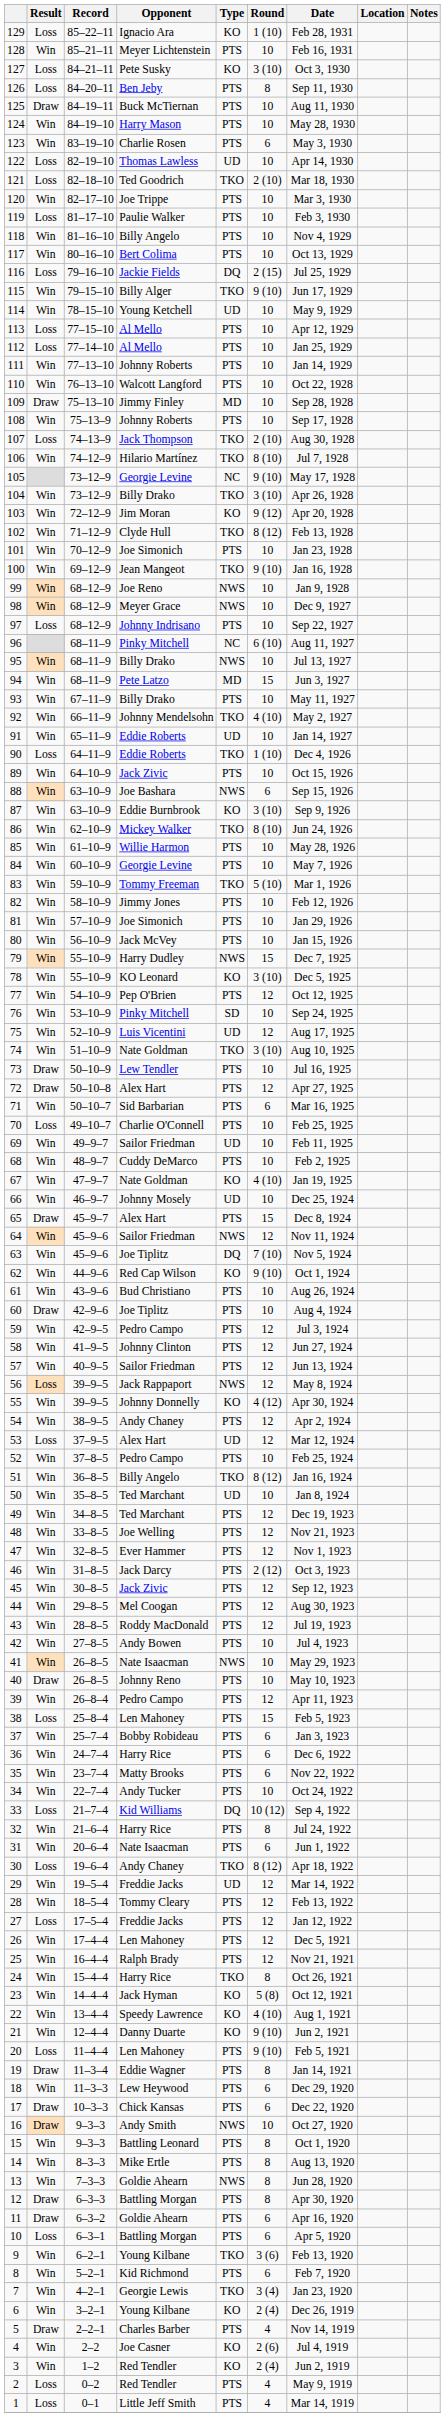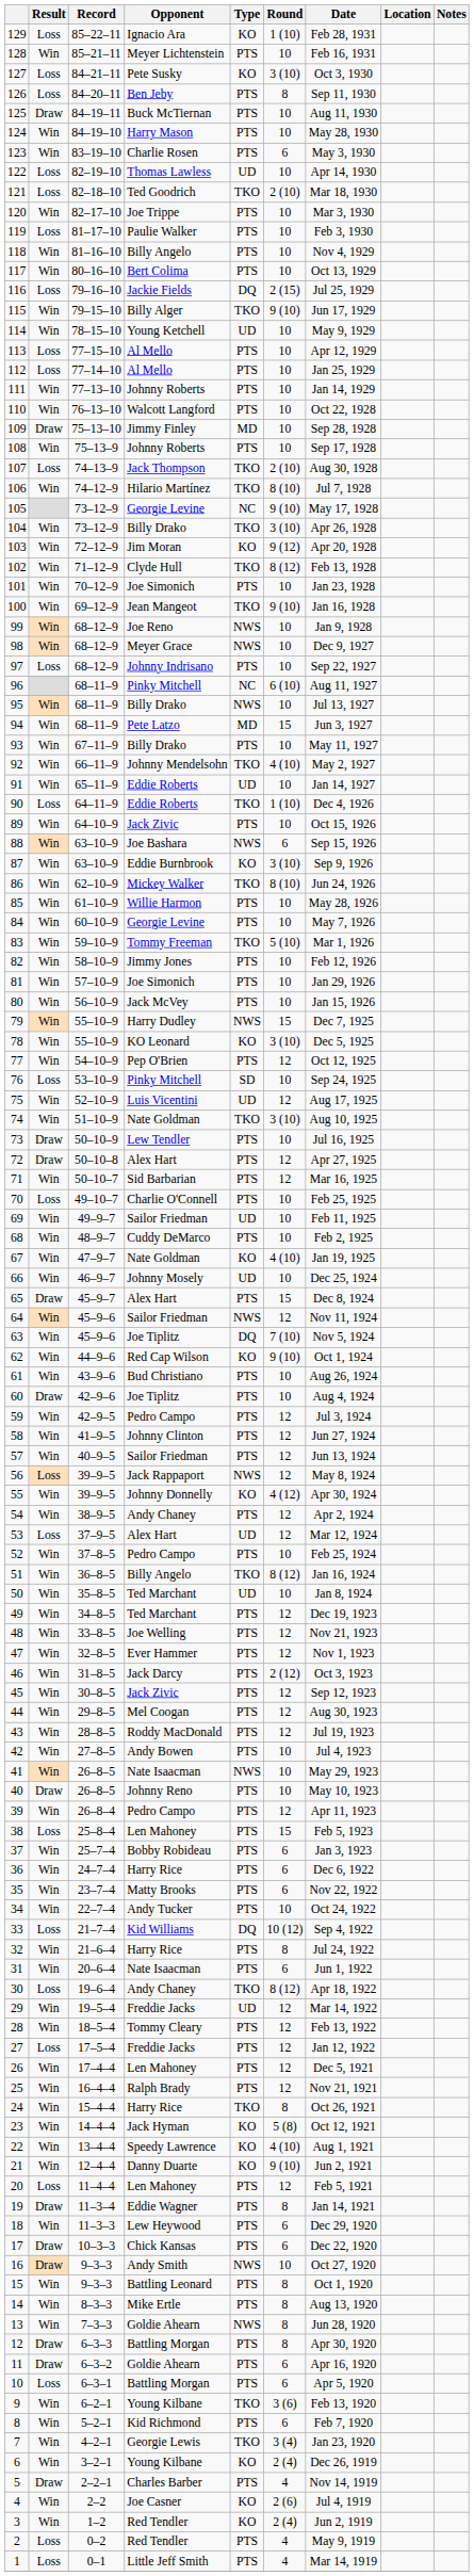76 | Result: Win -> Loss
71 | Round: 6 -> 12
20 | Round: 9 (10) -> 12
